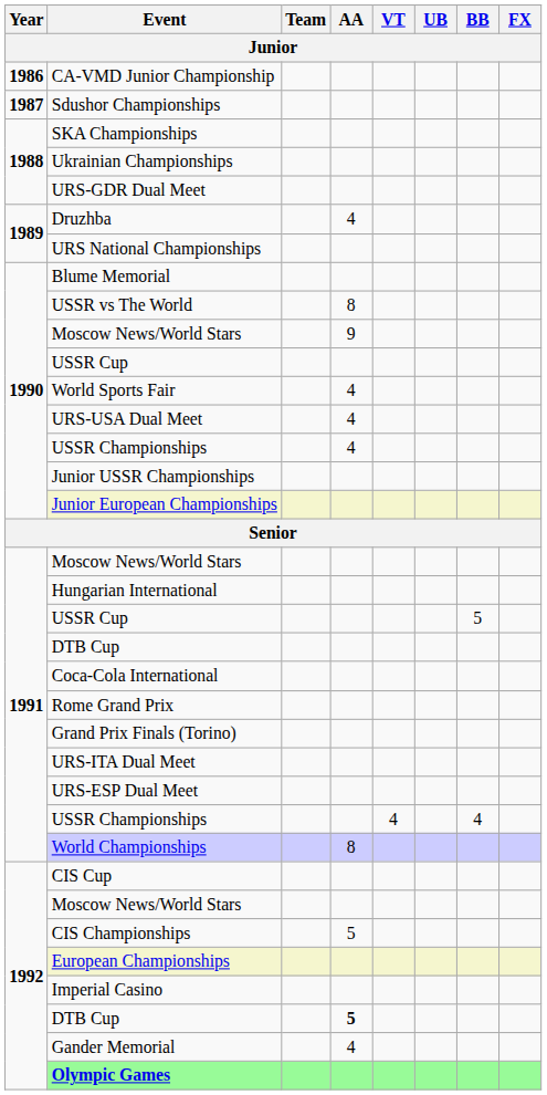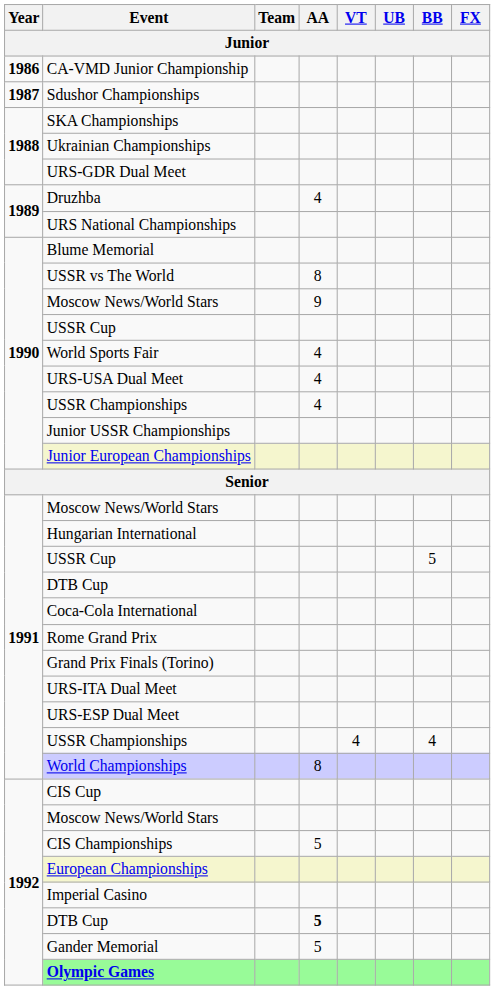Gander Memorial | AA: 4 -> 5
